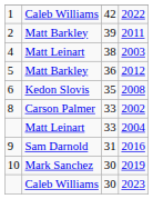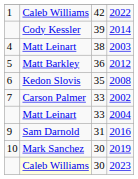- row: 2 | Matt Barkley | 39 | 2011
+ row: Cody Kessler | 39 | 2014
2002 | column 1: 8 -> 7
2023 | column 2: no background -> lightyellow background
